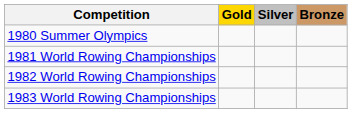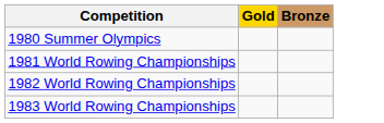- column: Silver
